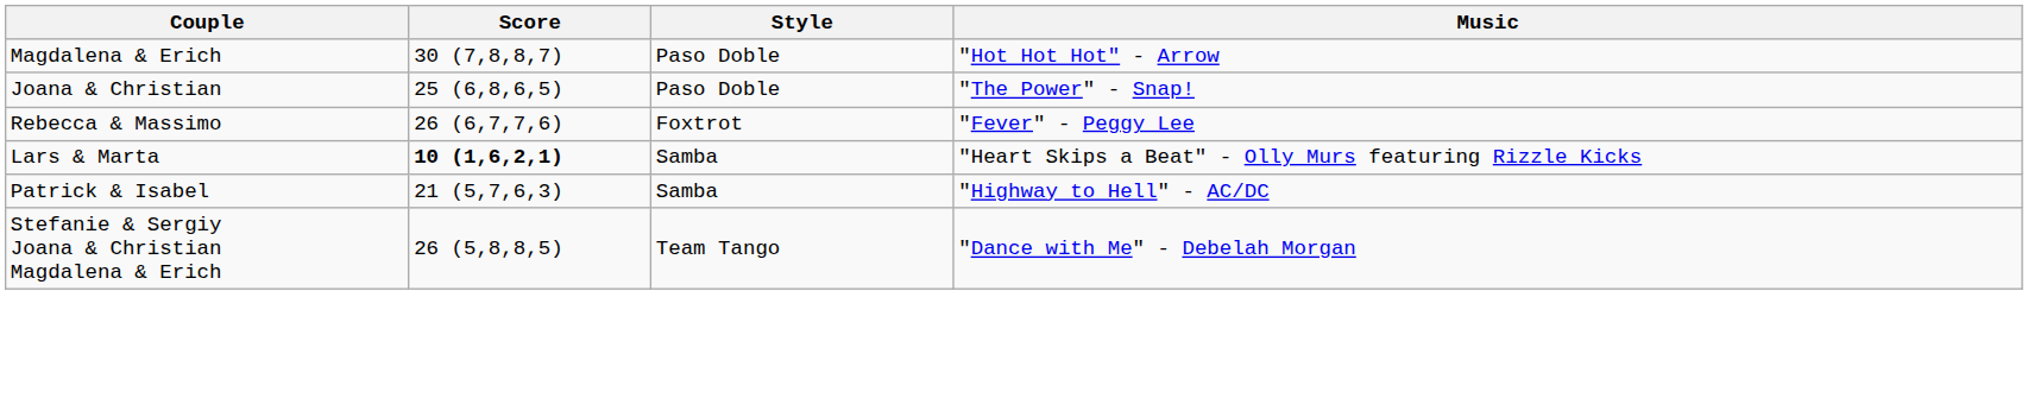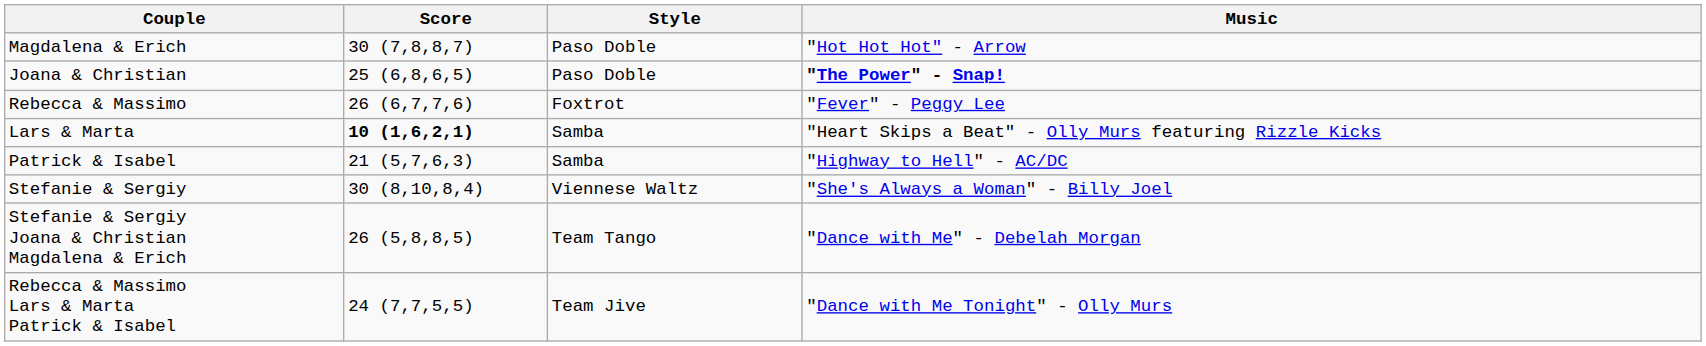Joana & Christian | Music: normal -> bold
+ row: Stefanie & Sergiy | 30 (8,10,8,4) | Viennese Waltz | "She's Always a Woman" - Billy Joel
+ row: Rebecca & Massimo Lars & Marta Patrick & Isabel | 24 (7,7,5,5) | Team Jive | "Dance with Me Tonight" - Olly Murs
